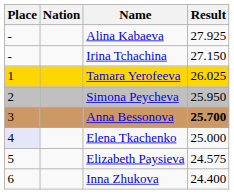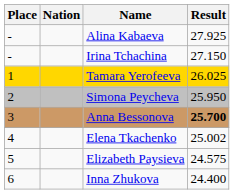Elena Tkachenko | Place: lavender background -> no background
Elena Tkachenko | Result: 25.000 -> 25.002
